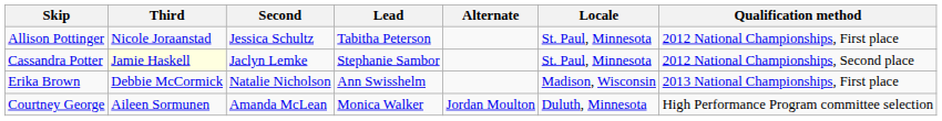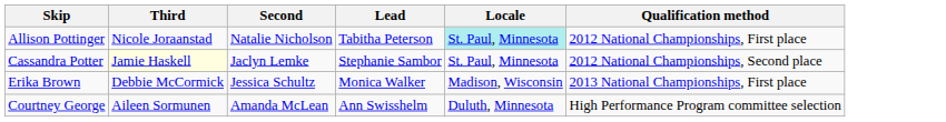- column: Alternate | Jordan Moulton
Allison Pottinger | Second: Jessica Schultz -> Natalie Nicholson
Allison Pottinger | Locale: no background -> paleturquoise background
Erika Brown | Second: Natalie Nicholson -> Jessica Schultz
Erika Brown | Lead: Ann Swisshelm -> Monica Walker
Courtney George | Lead: Monica Walker -> Ann Swisshelm
